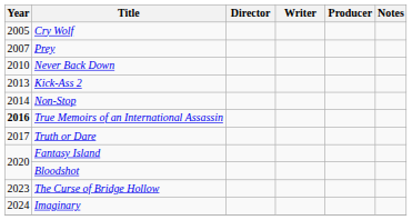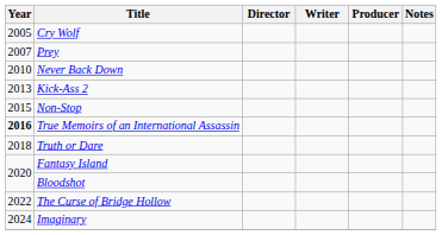Non-Stop | Year: 2014 -> 2015
Truth or Dare | Year: 2017 -> 2018
The Curse of Bridge Hollow | Year: 2023 -> 2022
